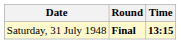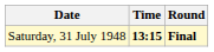columns swapped: Time <-> Round
